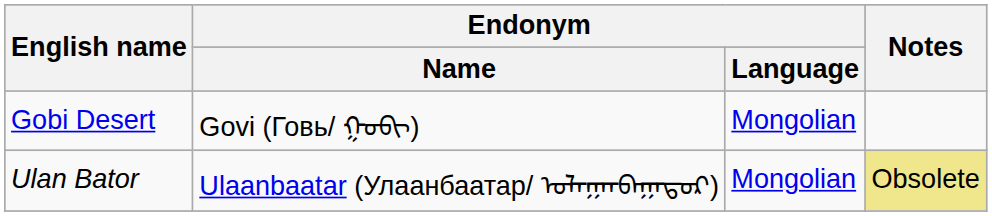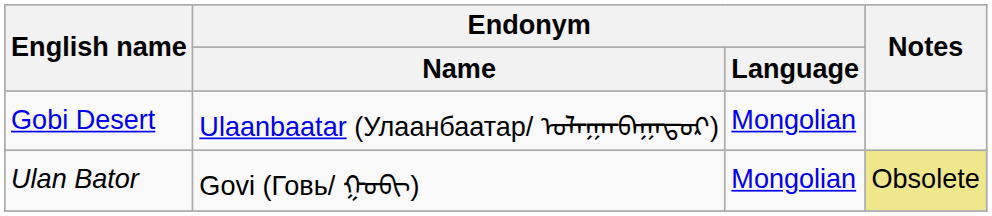Gobi Desert | Endonym / Name: Govi (Говь/ ᠭᠣᠪᠢ) -> Ulaanbaatar (Улаанбаатар/ ᠤᠯᠠᠭᠠᠨᠪᠠᠭᠠᠲᠤᠷ)
Ulan Bator | Endonym / Name: Ulaanbaatar (Улаанбаатар/ ᠤᠯᠠᠭᠠᠨᠪᠠᠭᠠᠲᠤᠷ) -> Govi (Говь/ ᠭᠣᠪᠢ)
